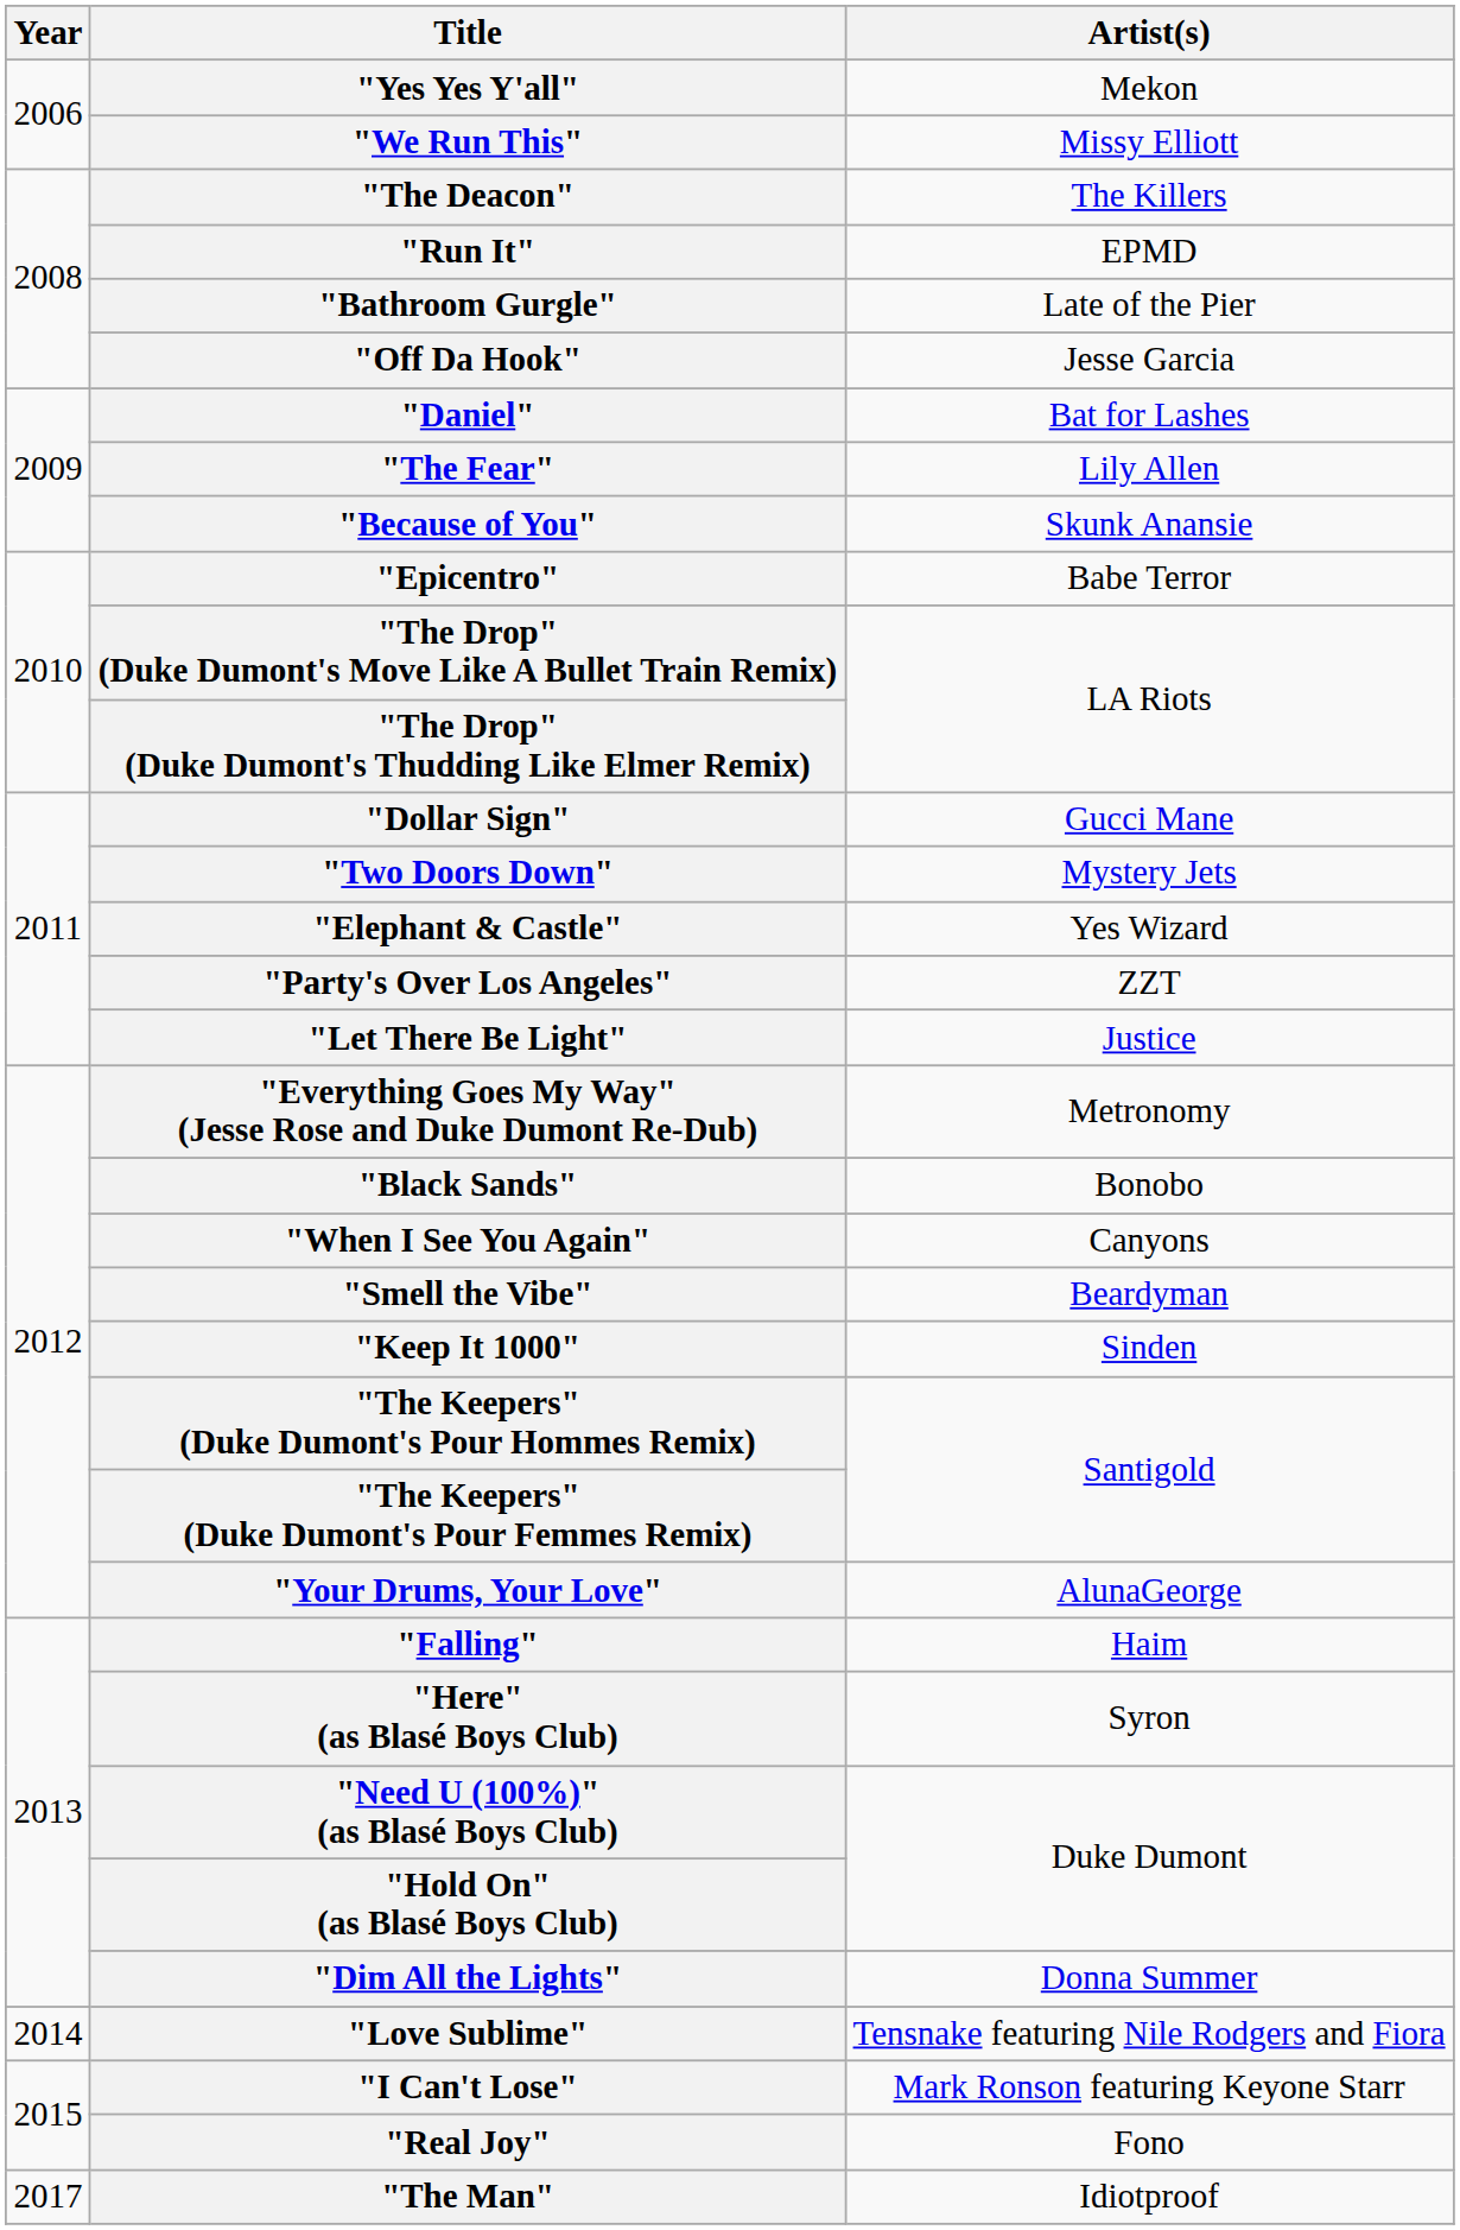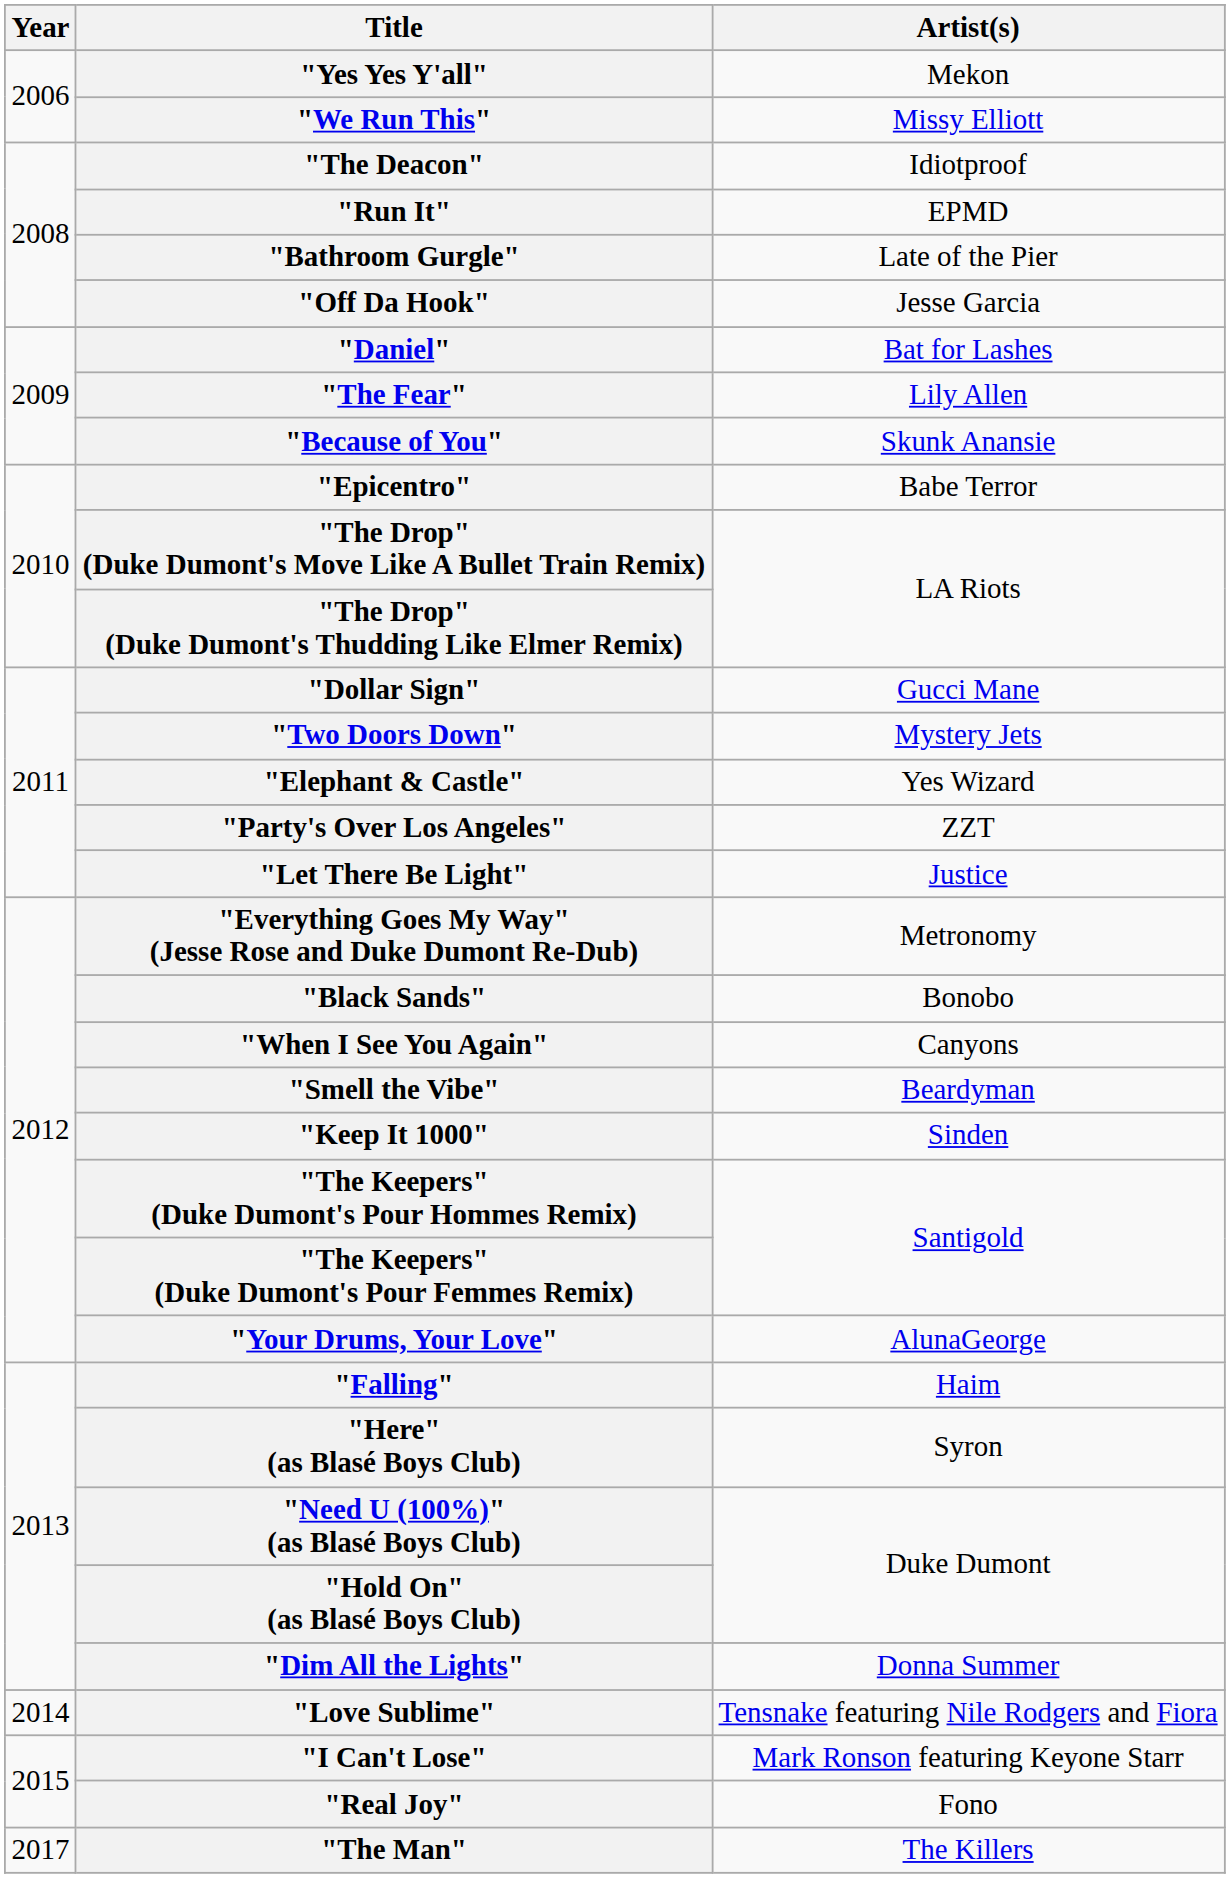"The Deacon" | Artist(s): The Killers -> Idiotproof
"The Man" | Artist(s): Idiotproof -> The Killers
